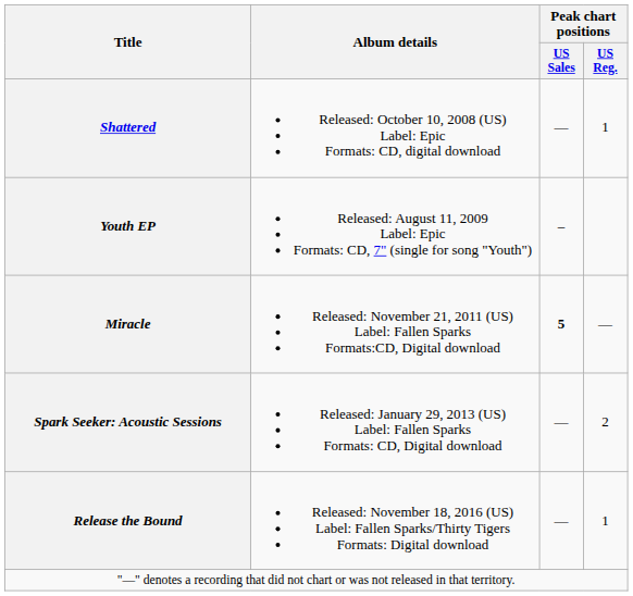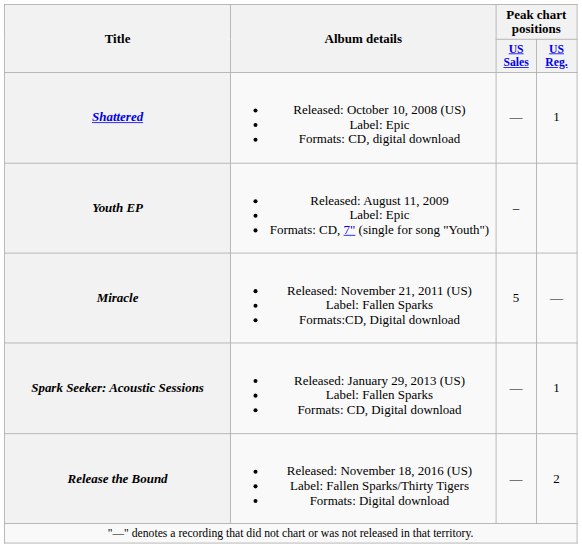Miracle | Peak chart positions / US Sales: bold -> normal
Spark Seeker: Acoustic Sessions | Peak chart positions / US Reg.: 2 -> 1
Release the Bound | Peak chart positions / US Reg.: 1 -> 2
